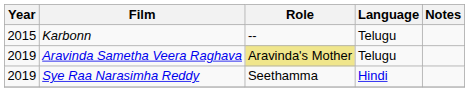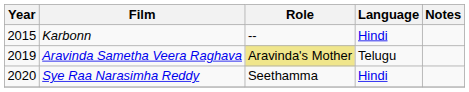Karbonn | Language: Telugu -> Hindi
Sye Raa Narasimha Reddy | Year: 2019 -> 2020
